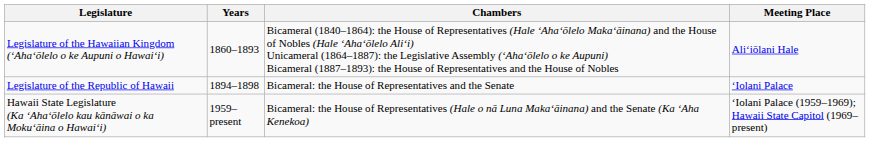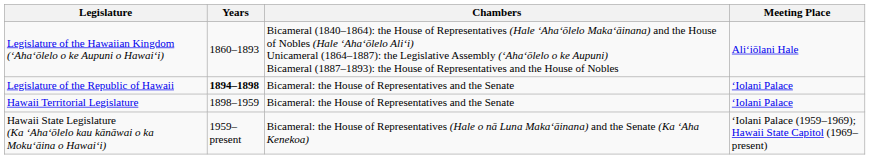Legislature of the Republic of Hawaii | Years: normal -> bold
+ row: Hawaii Territorial Legislature | 1898–1959 | Bicameral: the House of Representatives and the Senate | ʻIolani Palace
